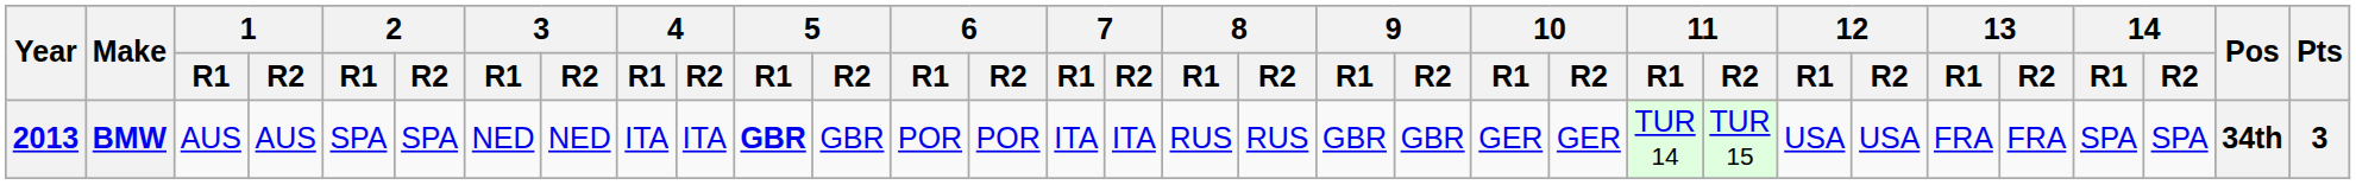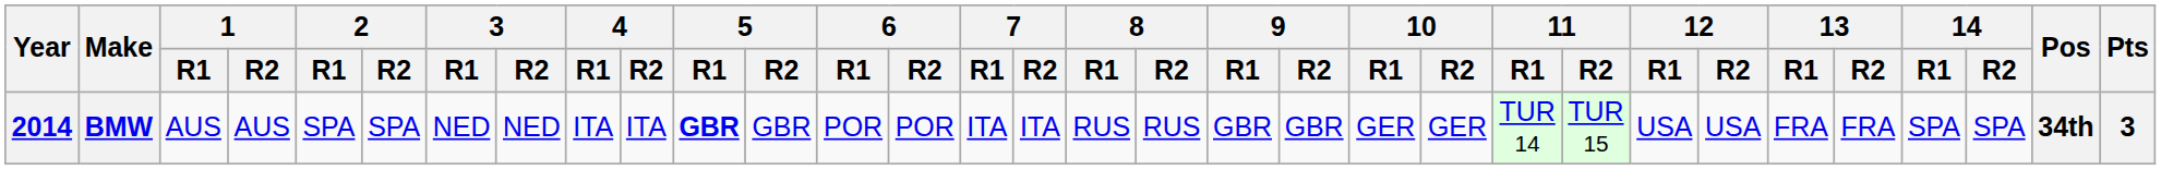BMW | Year: 2013 -> 2014
